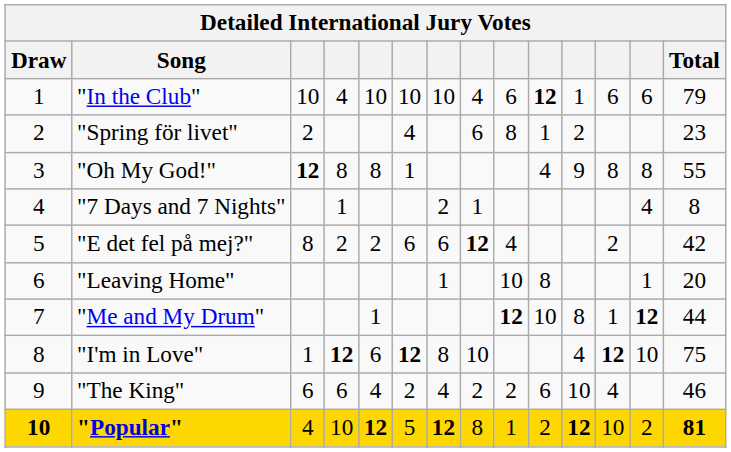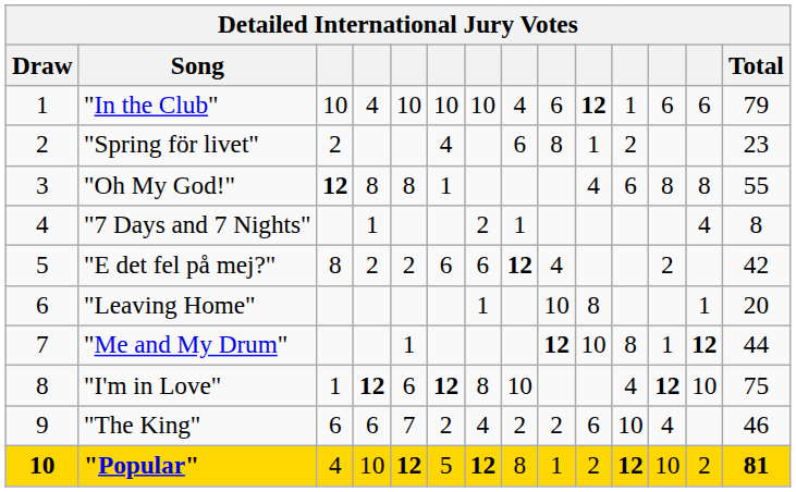"Oh My God!" | column 11: 9 -> 6
"The King" | column 5: 4 -> 7
